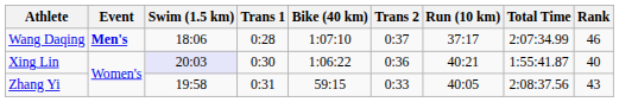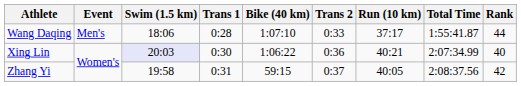Wang Daqing | Event: bold -> normal
Wang Daqing | Trans 2: 0:37 -> 0:33
Wang Daqing | Total Time: 2:07:34.99 -> 1:55:41.87
Wang Daqing | Rank: 46 -> 44
Xing Lin | Total Time: 1:55:41.87 -> 2:07:34.99
Zhang Yi | Trans 2: 0:33 -> 0:37
Zhang Yi | Rank: 43 -> 42
